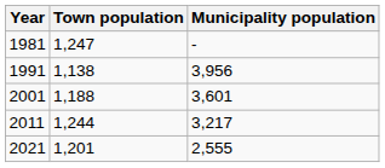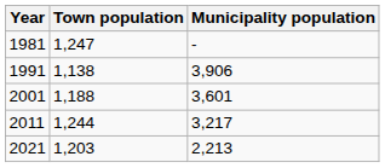1991 | Municipality population: 3,956 -> 3,906
2021 | Town population: 1,201 -> 1,203
2021 | Municipality population: 2,555 -> 2,213
